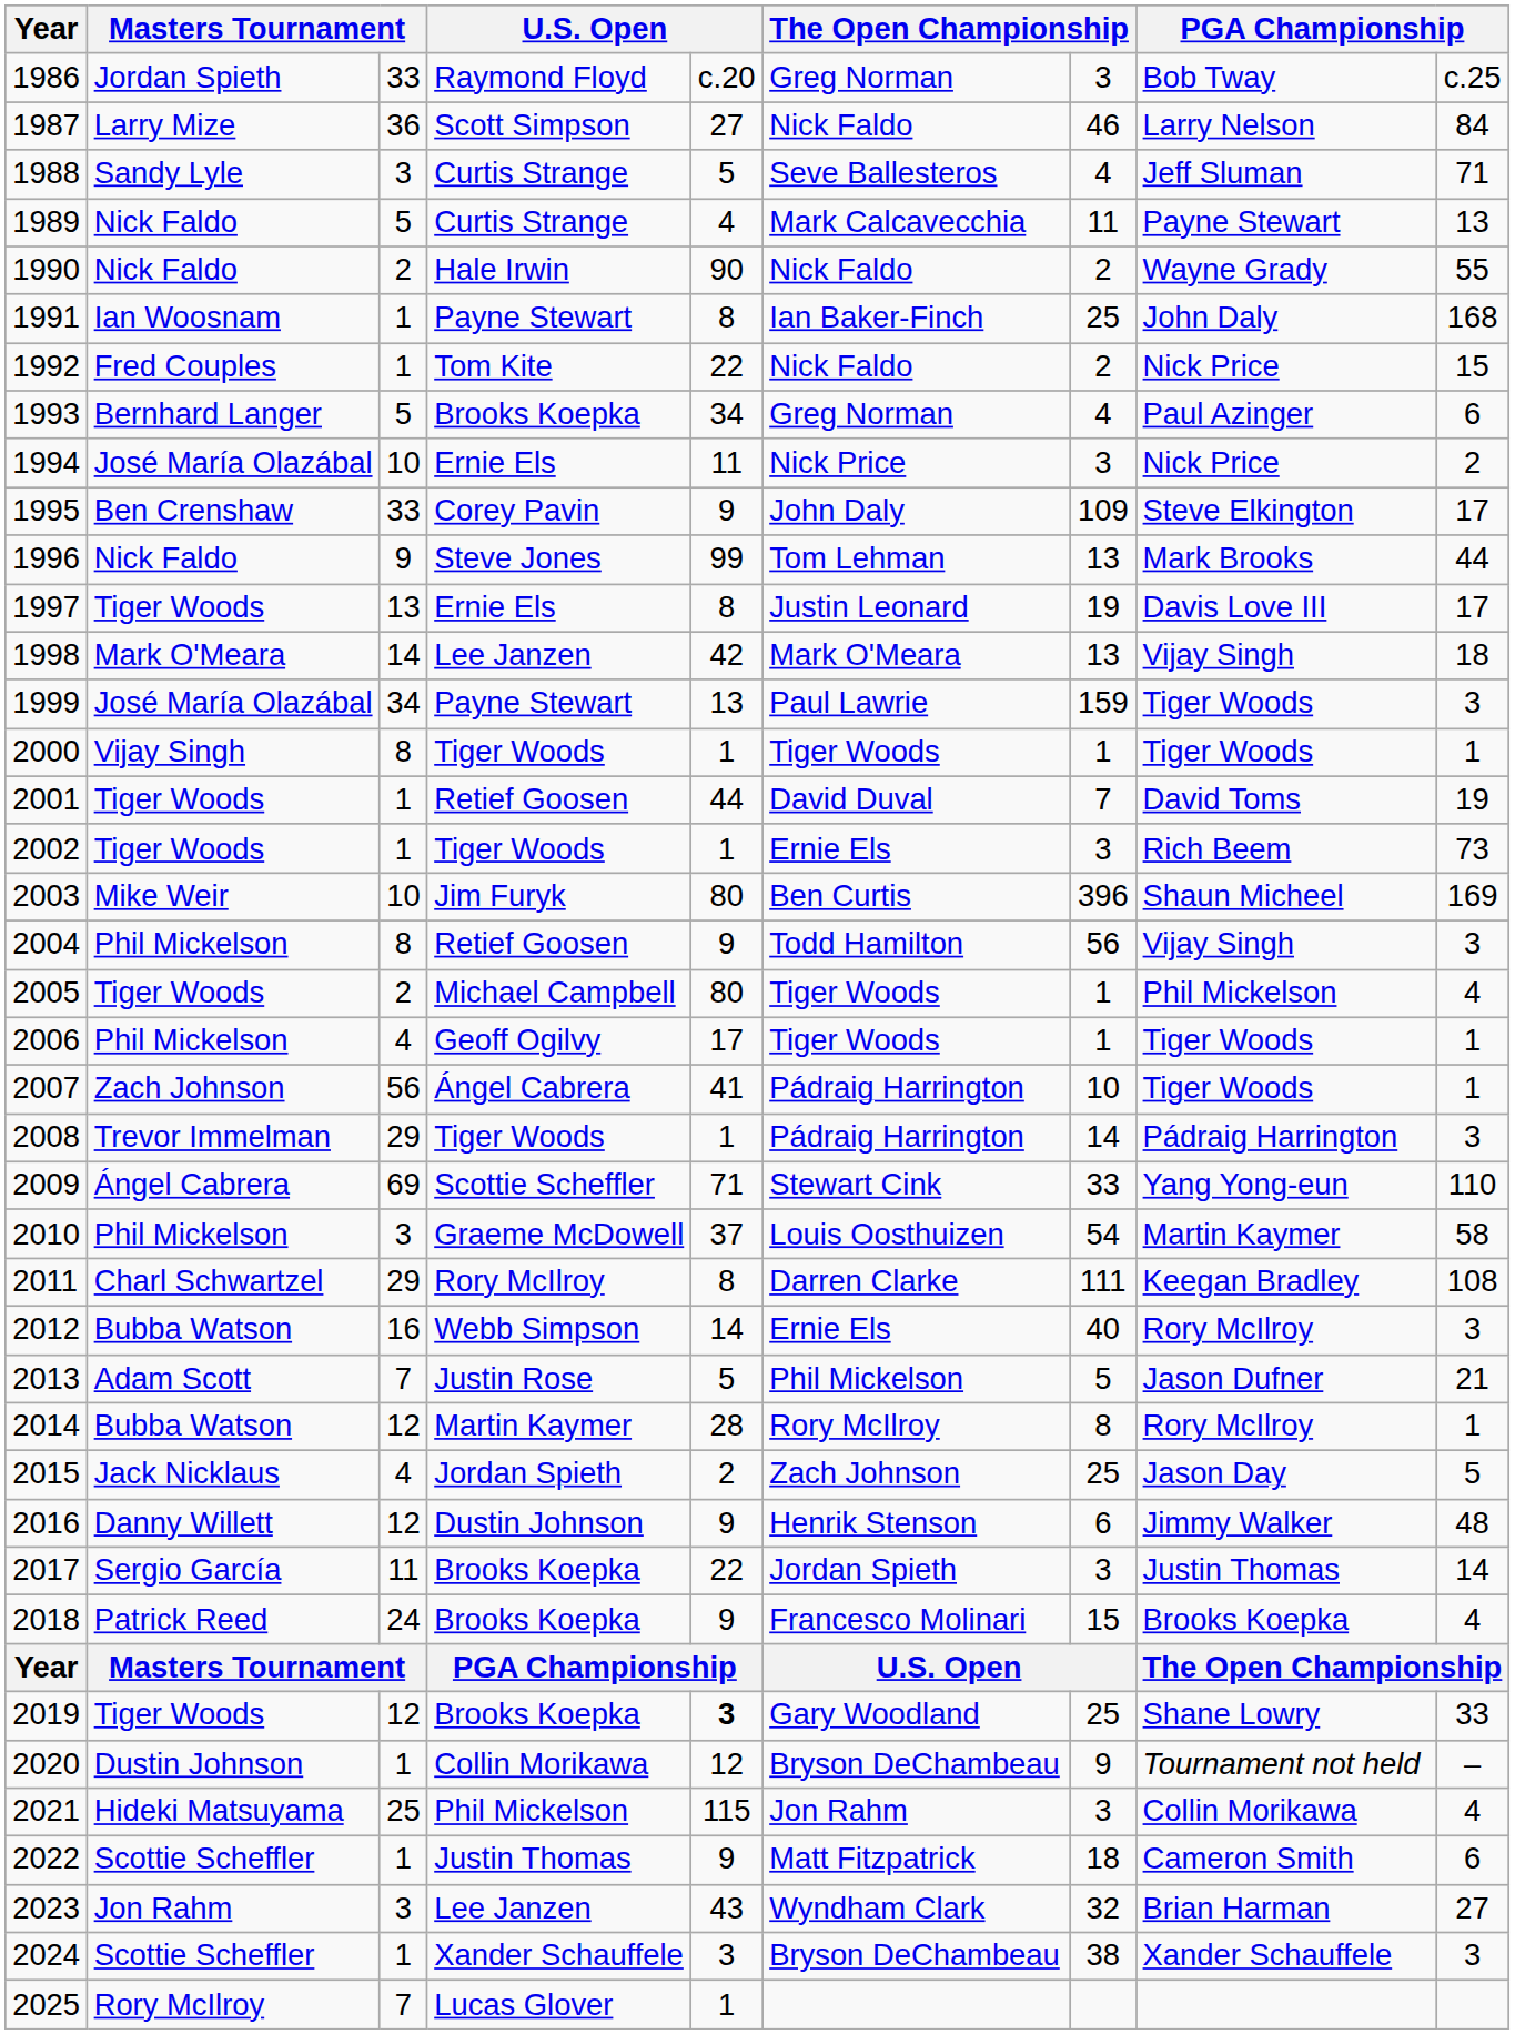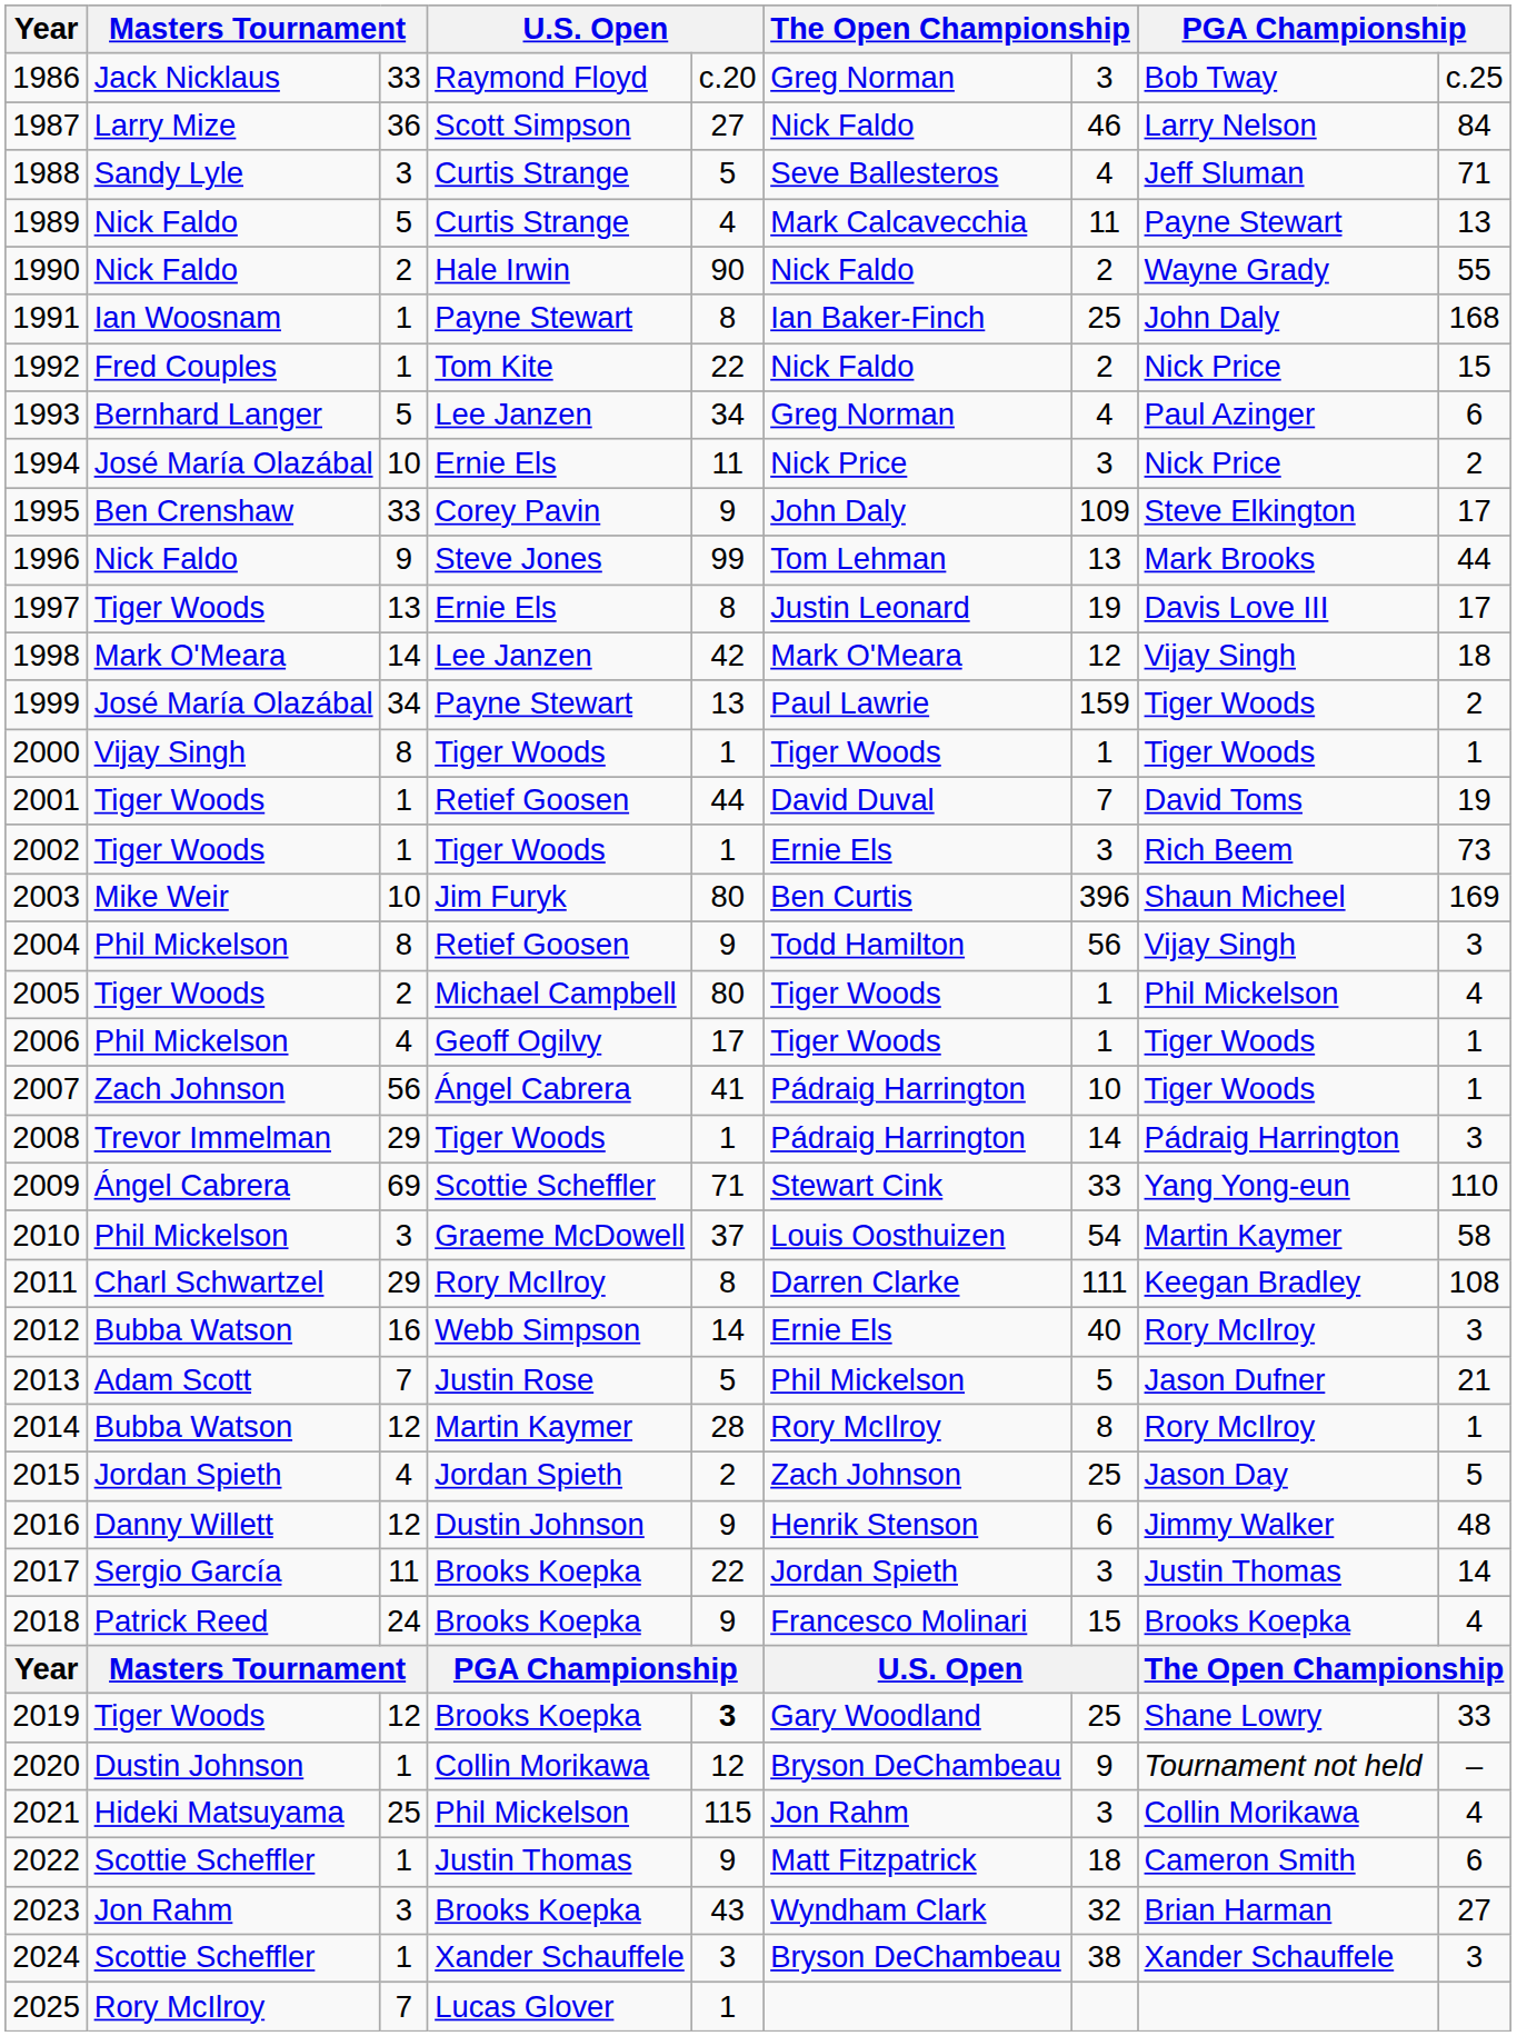1986 | column 2: Jordan Spieth -> Jack Nicklaus
1993 | column 4: Brooks Koepka -> Lee Janzen
1998 | column 7: 13 -> 12
1999 | column 9: 3 -> 2
2015 | column 2: Jack Nicklaus -> Jordan Spieth
2023 | column 4: Lee Janzen -> Brooks Koepka
